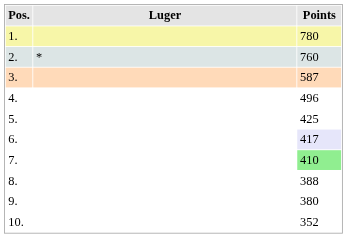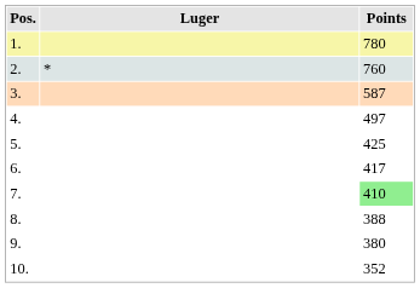4. | Points: 496 -> 497
6. | Points: lavender background -> no background
